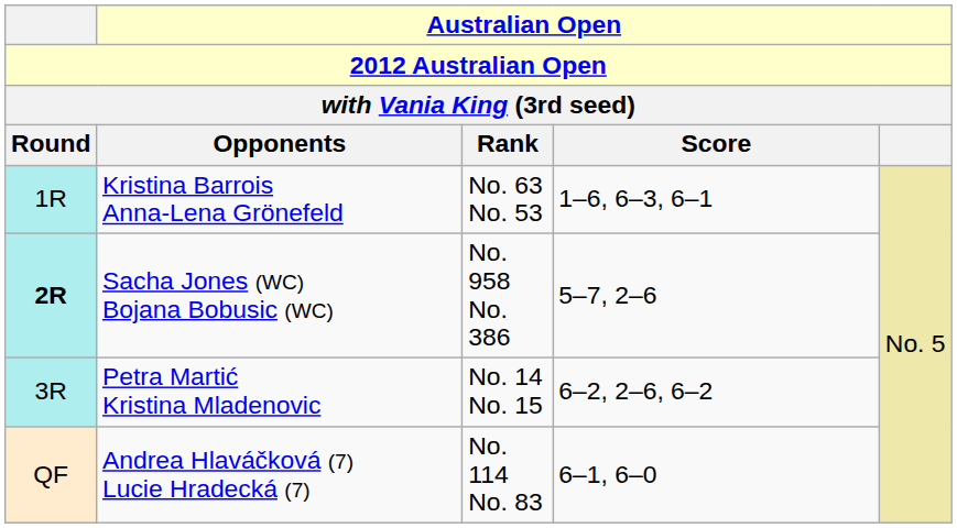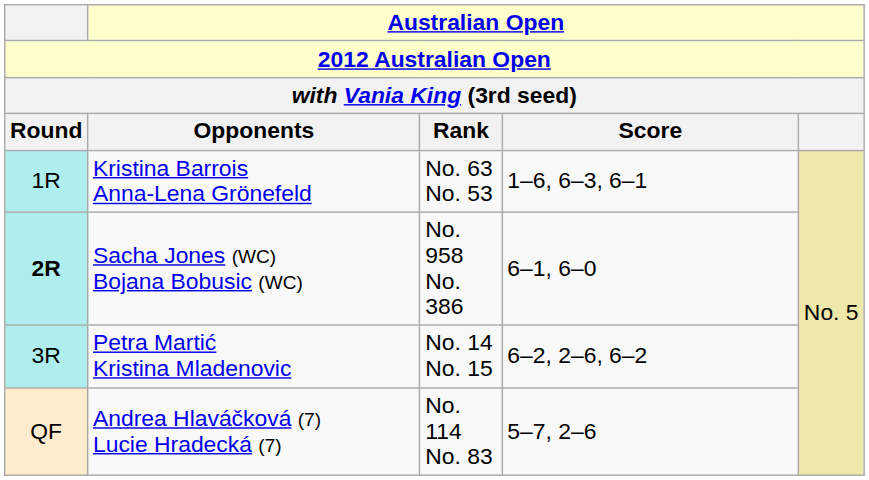Sacha Jones (WC) Bojana Bobusic (WC) | Australian Open / Score: 5–7, 2–6 -> 6–1, 6–0
Andrea Hlaváčková (7) Lucie Hradecká (7) | Australian Open / Score: 6–1, 6–0 -> 5–7, 2–6
